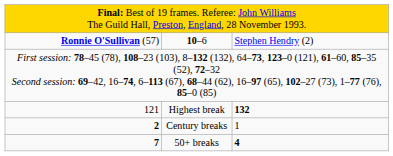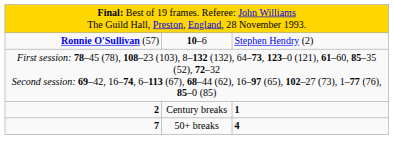- row: 121 | Highest break | 132
Century breaks | column 3: normal -> bold
